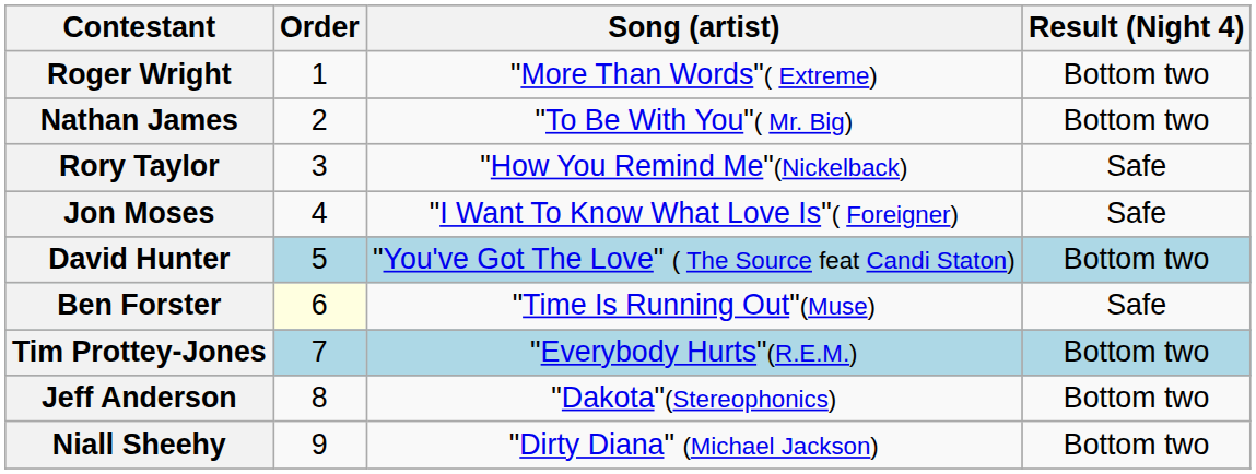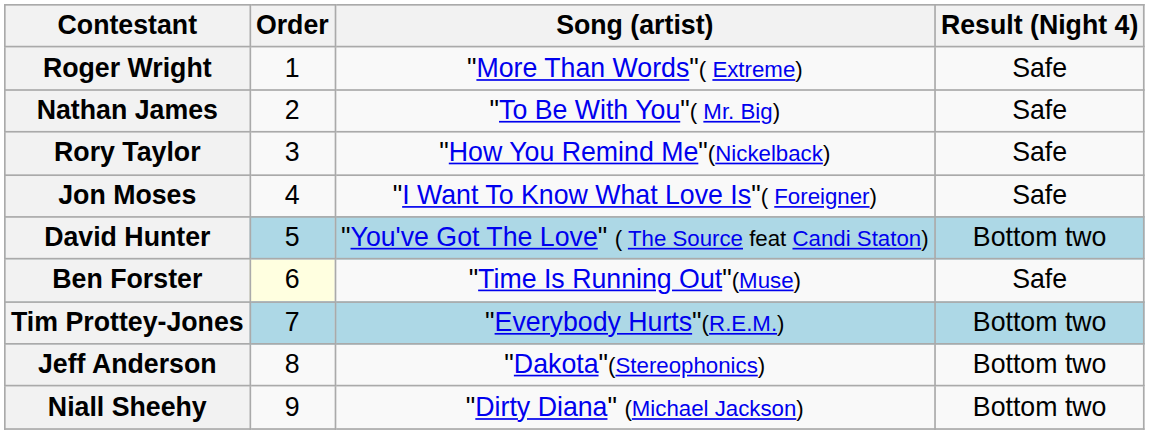Roger Wright | Result (Night 4): Bottom two -> Safe
Nathan James | Result (Night 4): Bottom two -> Safe
